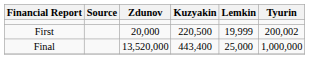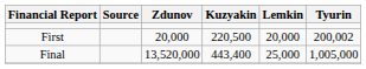First | Lemkin: 19,999 -> 20,000
Final | Tyurin: 1,000,000 -> 1,005,000
